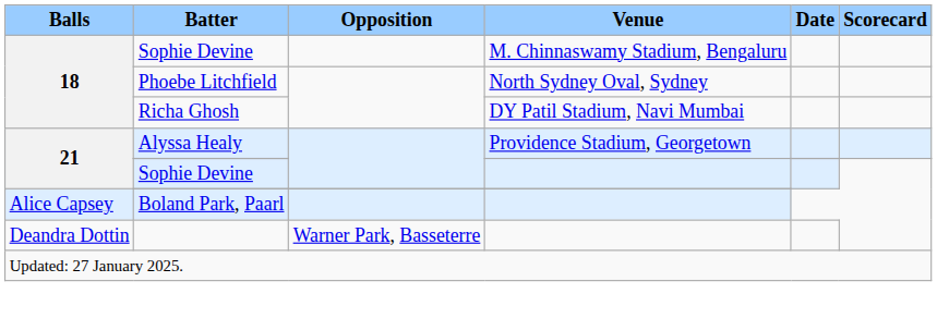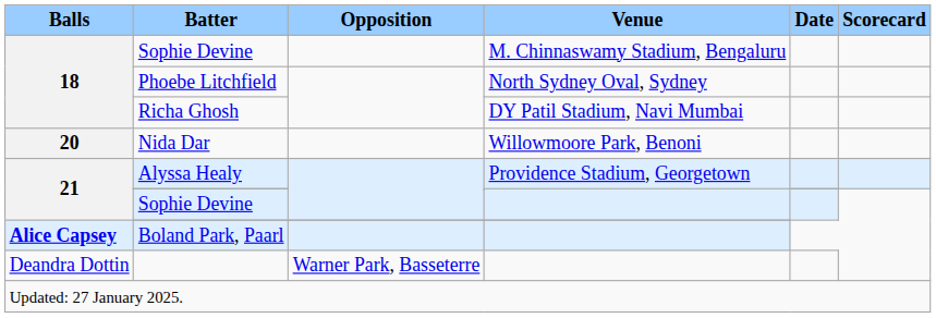+ row: 20 | Nida Dar | Willowmoore Park, Benoni
Boland Park, Paarl | Balls: normal -> bold
